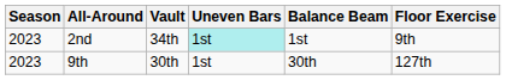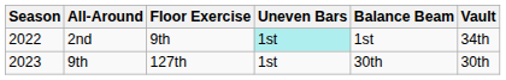columns swapped: Vault <-> Floor Exercise
2nd | Season: 2023 -> 2022
